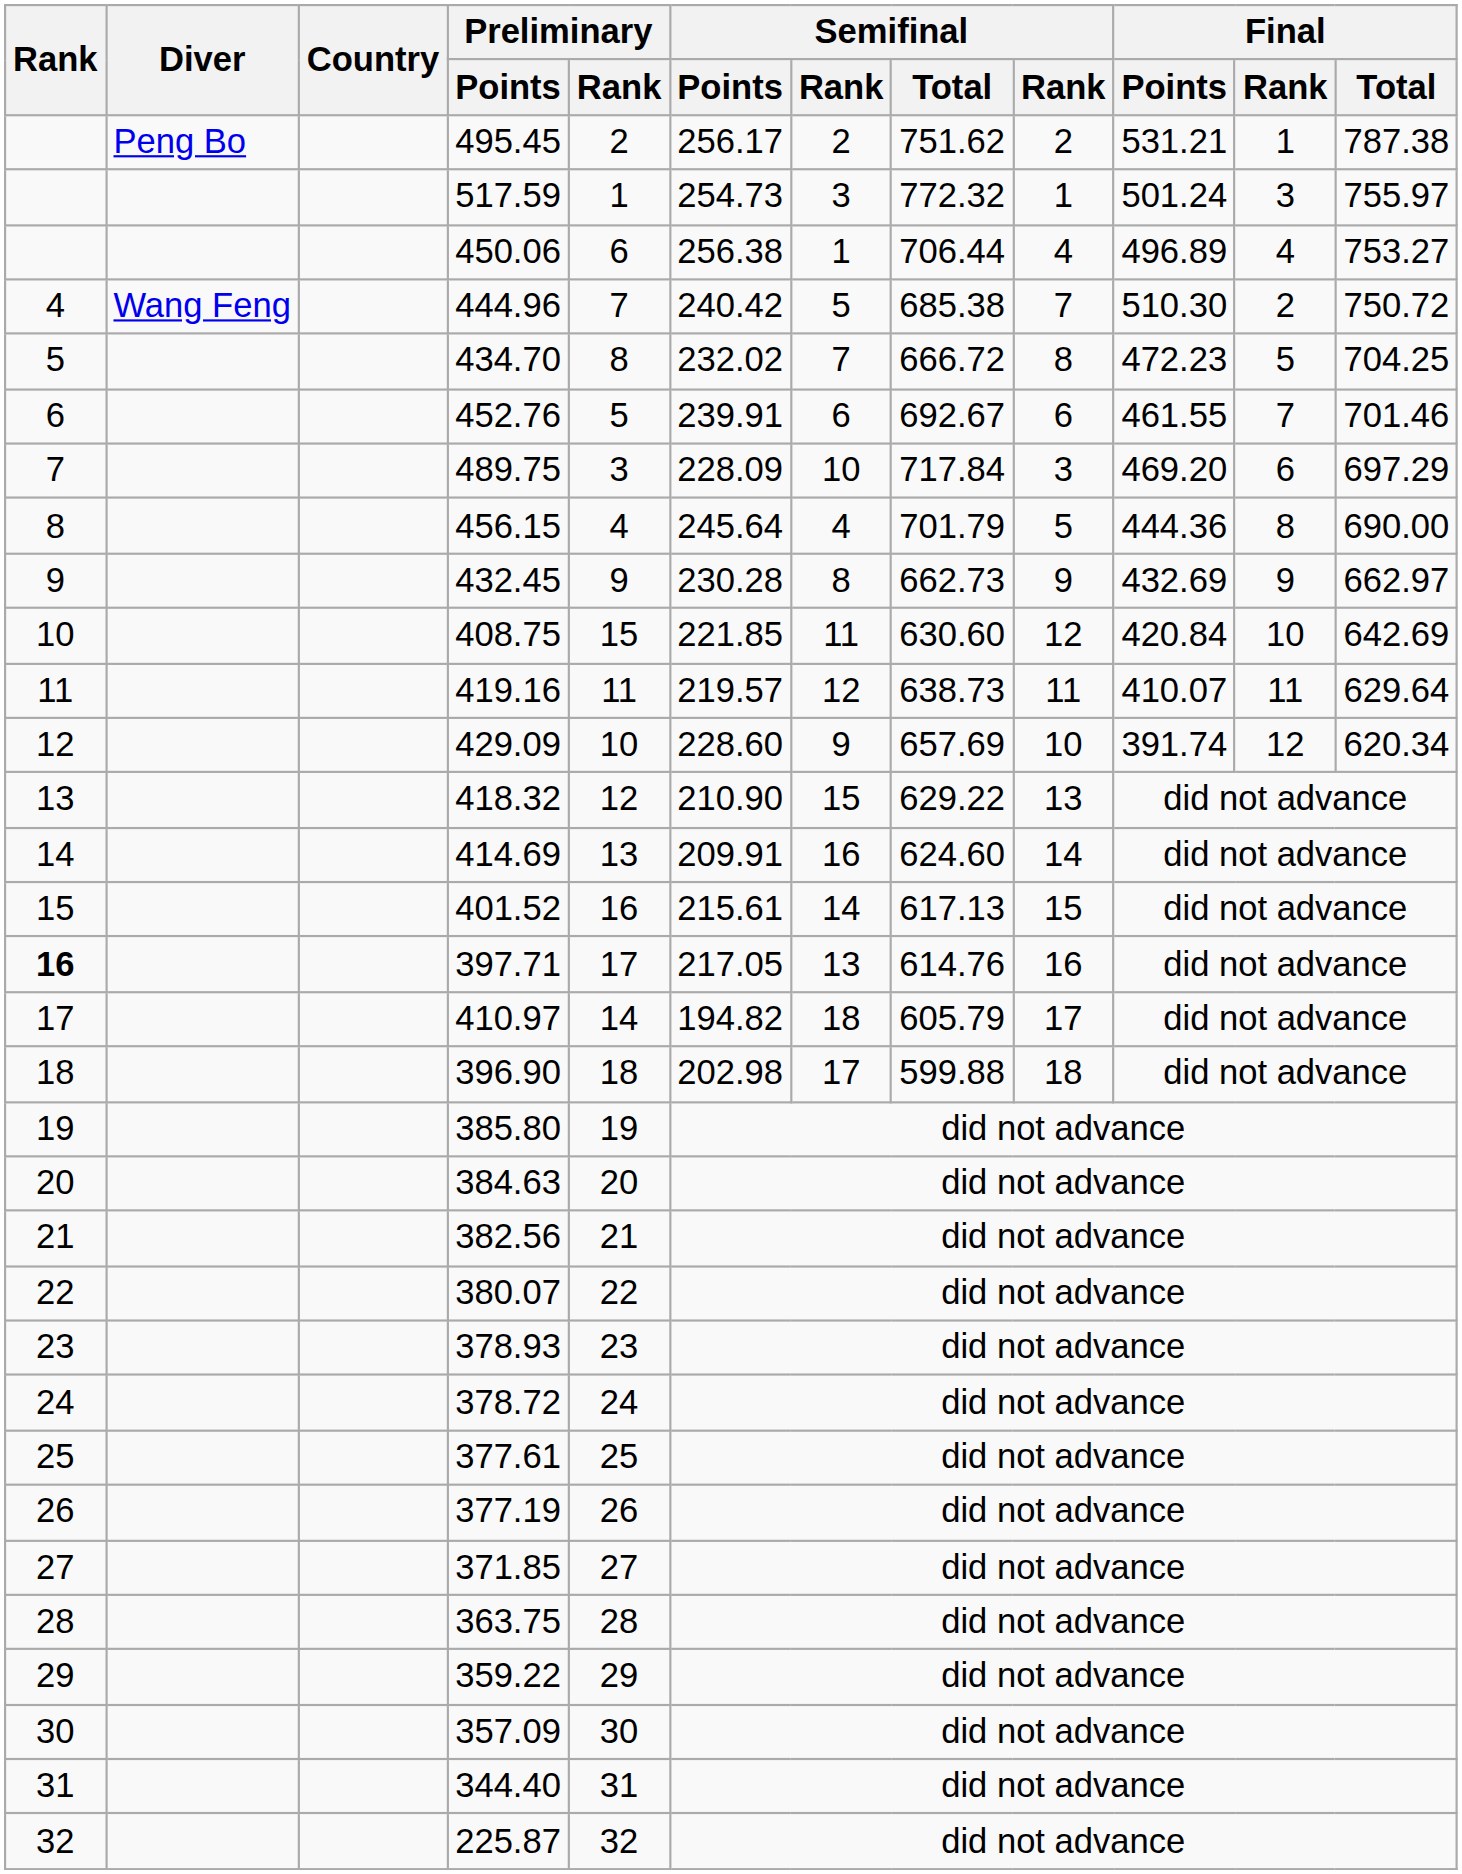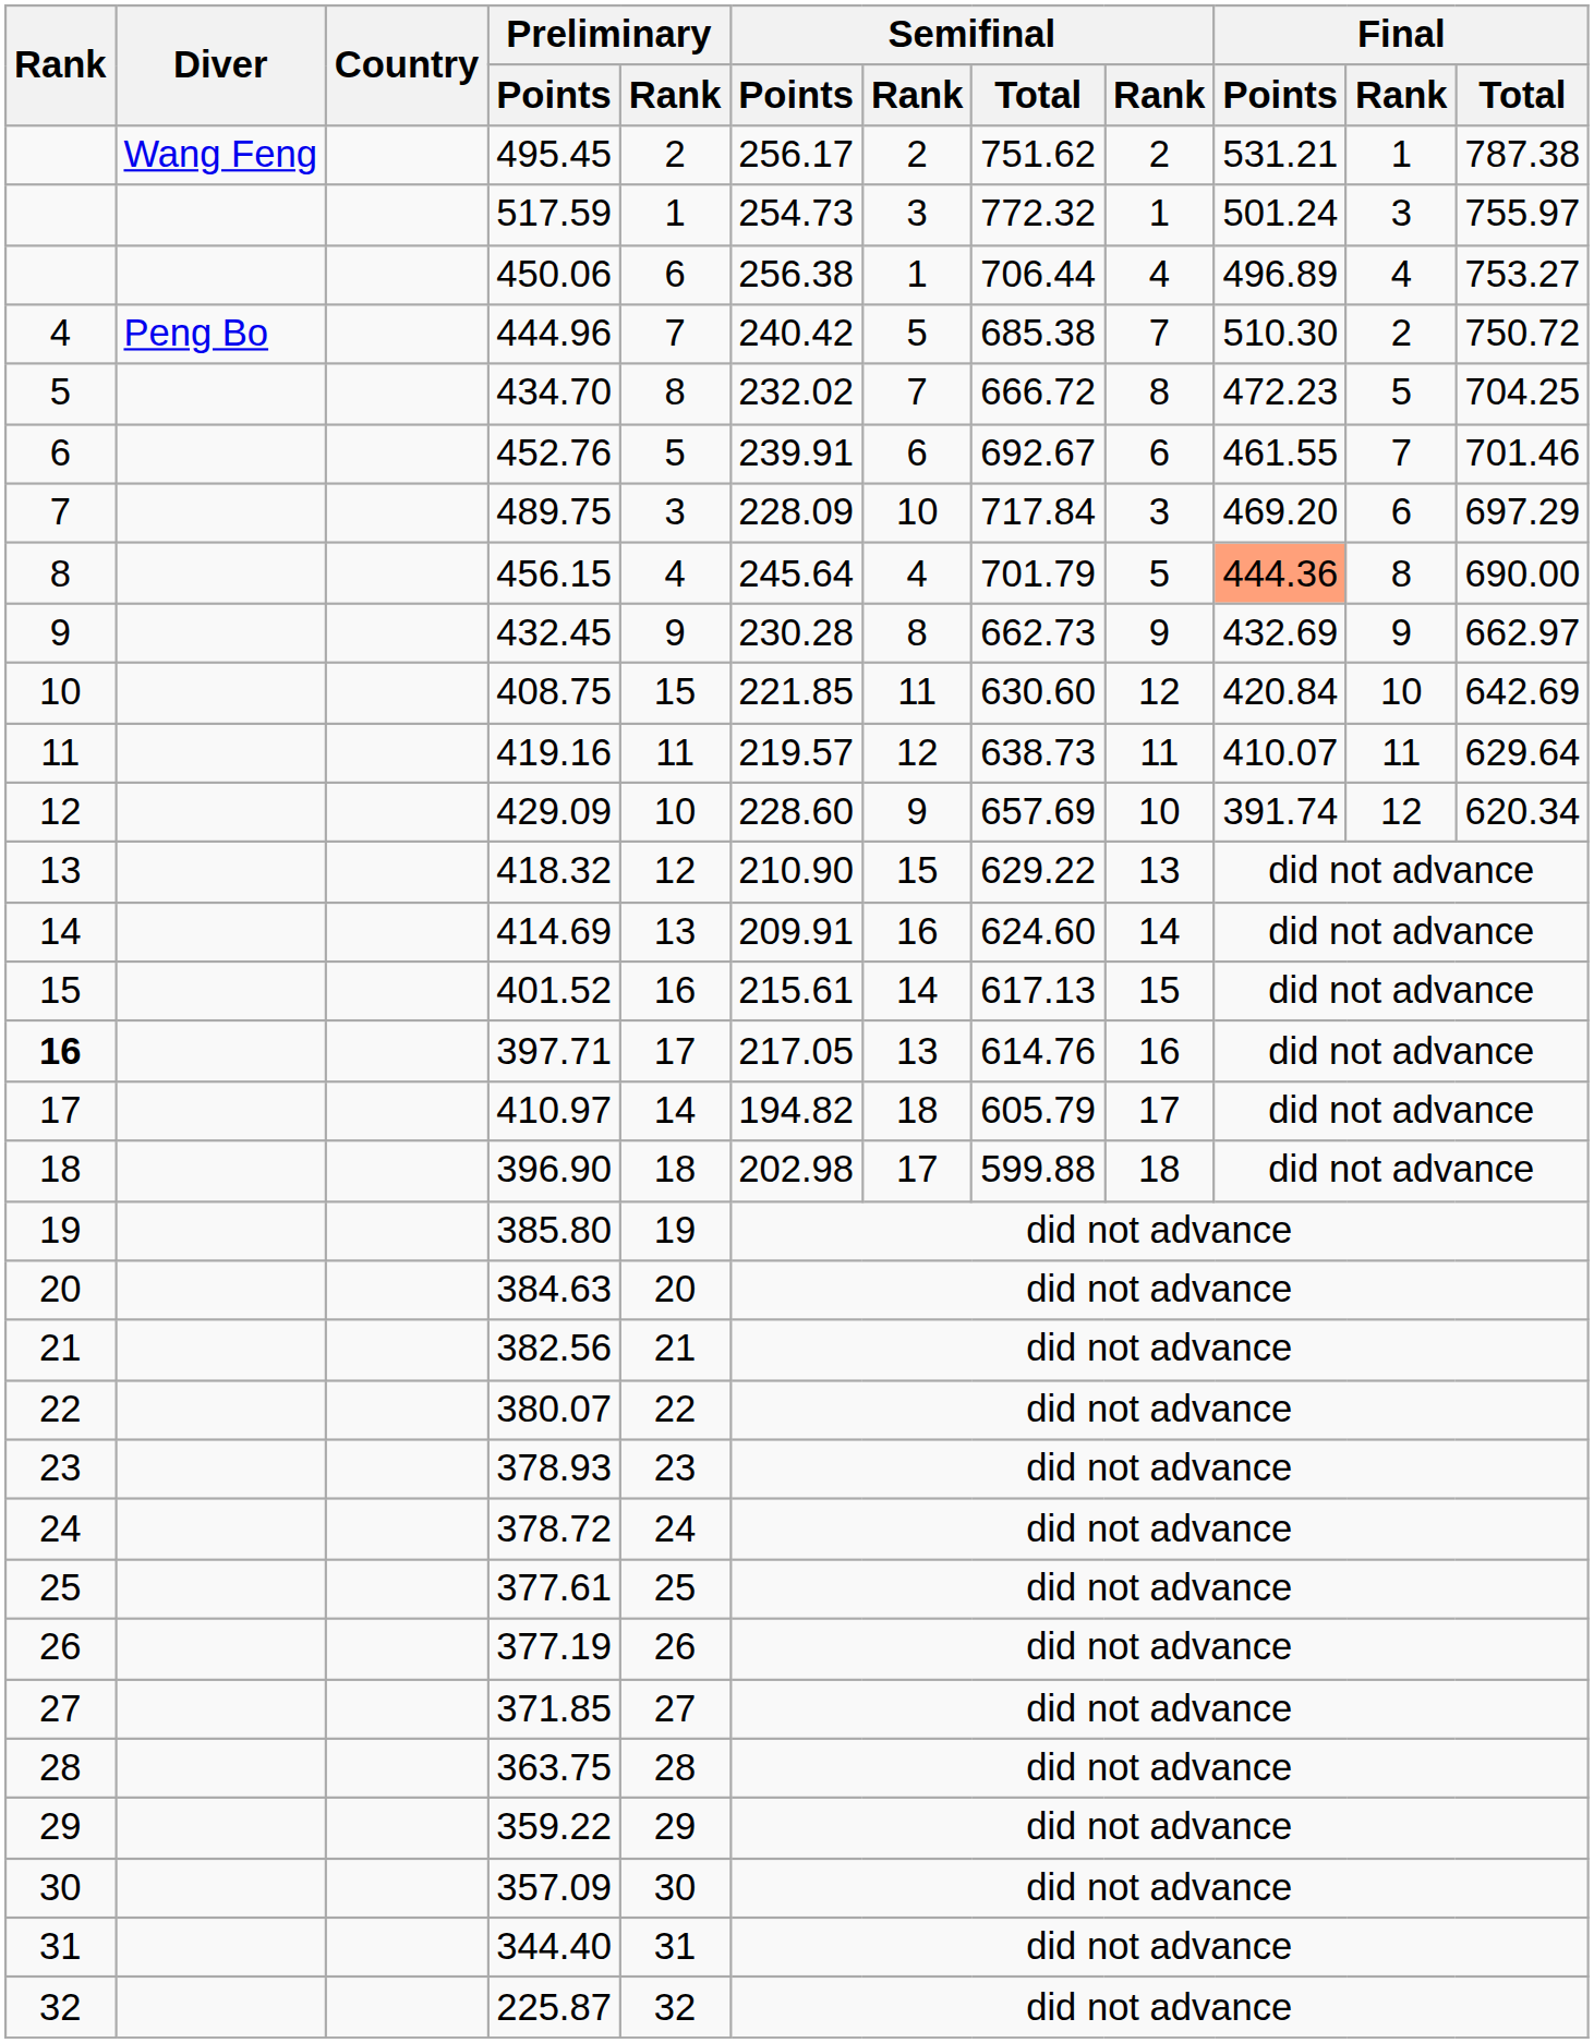495.45 | Diver: Peng Bo -> Wang Feng
444.96 | Diver: Wang Feng -> Peng Bo
456.15 | Final / Points: no background -> lightsalmon background
